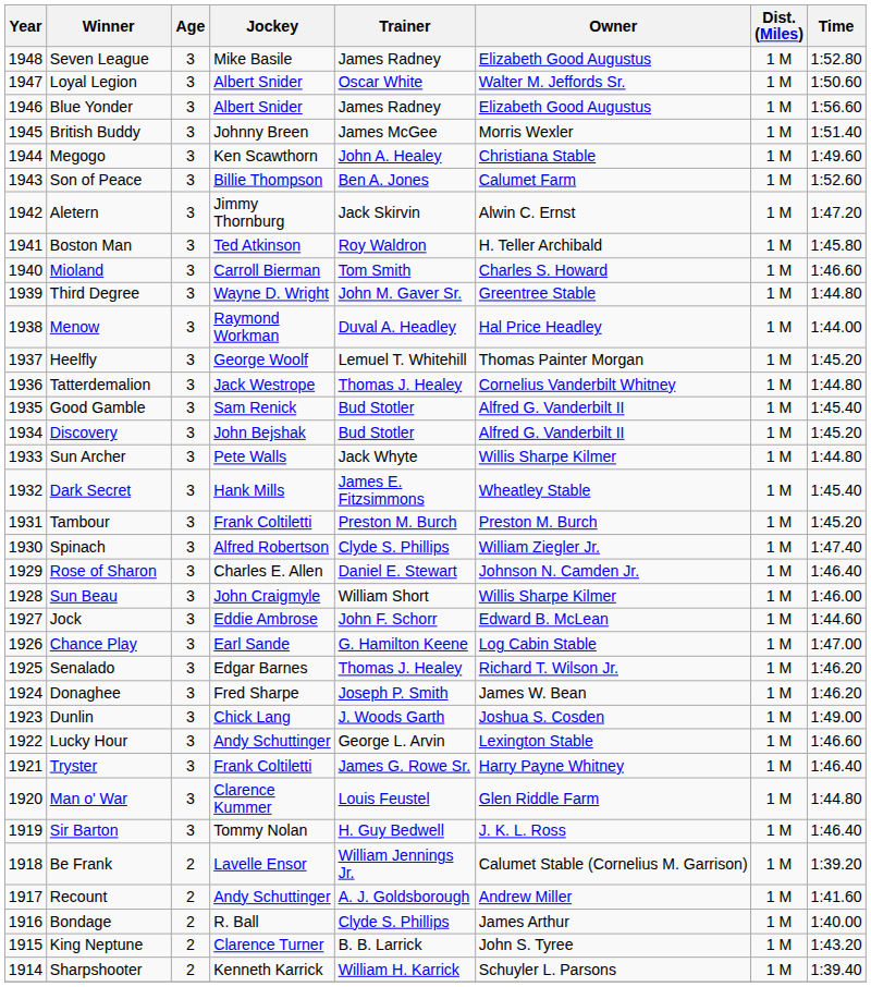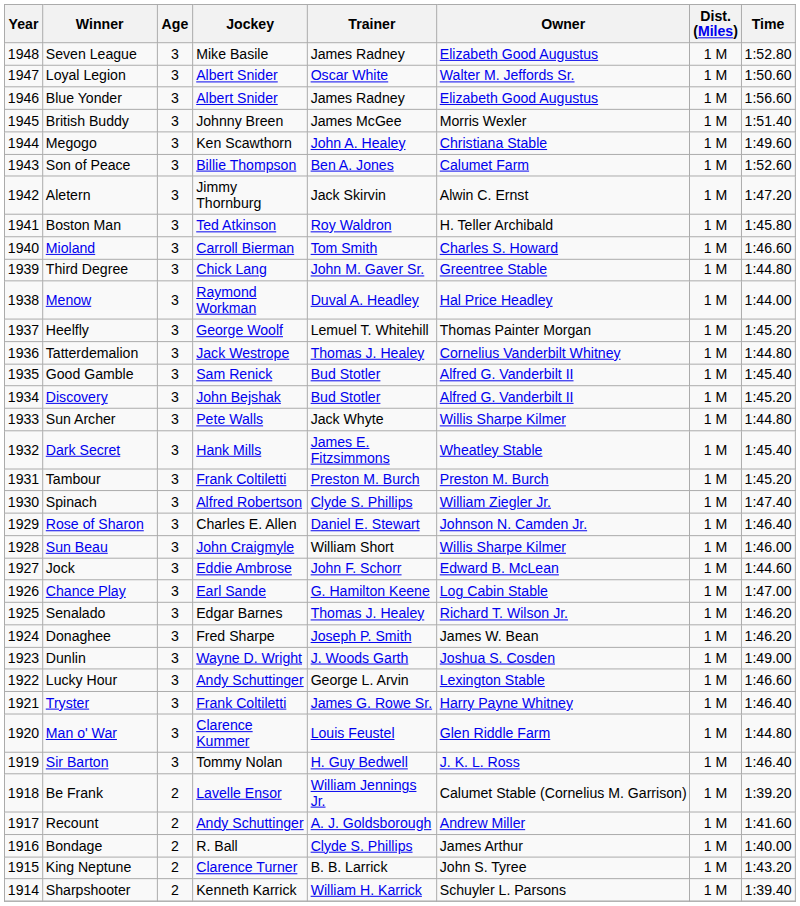Third Degree | Jockey: Wayne D. Wright -> Chick Lang
Dunlin | Jockey: Chick Lang -> Wayne D. Wright
